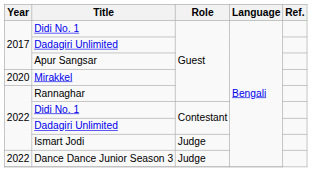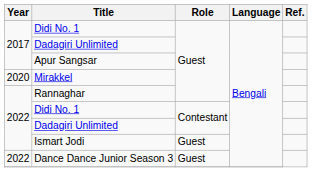Ismart Jodi | Role: Judge -> Guest
Dance Dance Junior Season 3 | Role: Judge -> Guest
